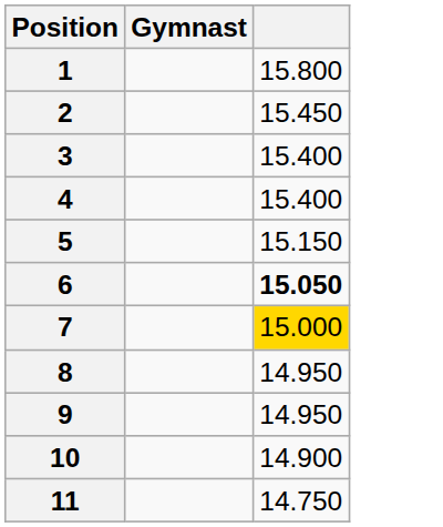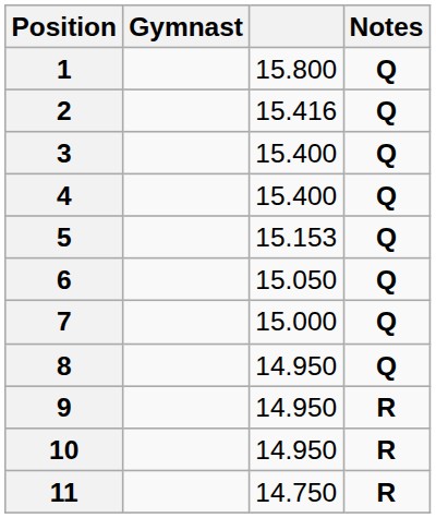+ column: Notes | Q | Q | Q | Q | Q | Q | Q | Q | R | R | R
2 | column 3: 15.450 -> 15.416
5 | column 3: 15.150 -> 15.153
6 | column 3: bold -> normal
7 | column 3: gold background -> no background
10 | column 3: 14.900 -> 14.950
